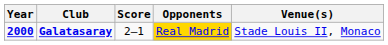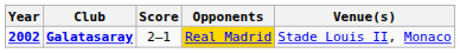Galatasaray | Year: 2000 -> 2002
